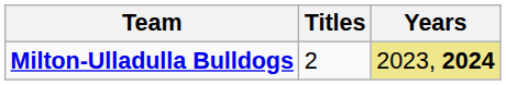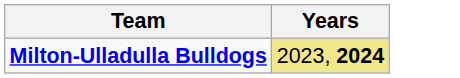- column: Titles | 2
